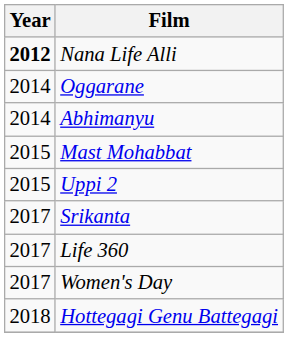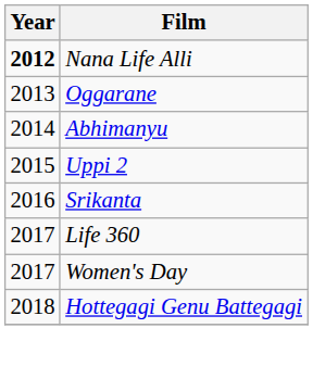Oggarane | Year: 2014 -> 2013
- row: 2015 | Mast Mohabbat
Srikanta | Year: 2017 -> 2016
